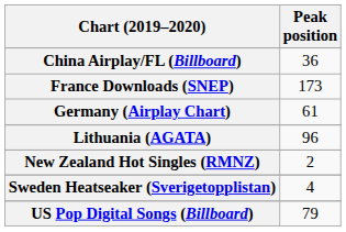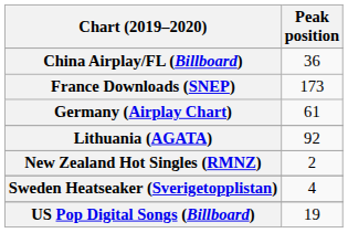Lithuania (AGATA) | Peak position: 96 -> 92
US Pop Digital Songs (Billboard) | Peak position: 79 -> 19
